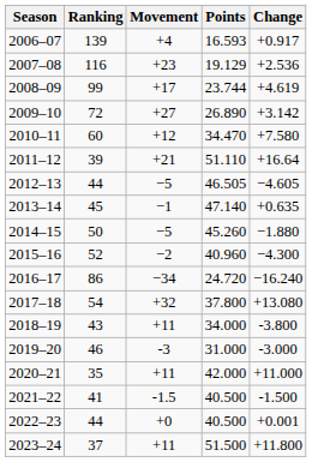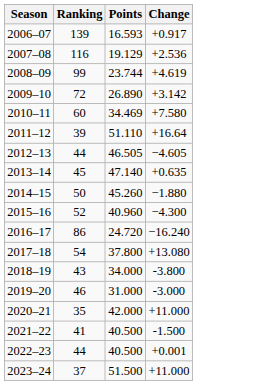- column: Movement | +4 | +23 | +17 | +27 | +12 | +21 | −5 | −1 | −5 | −2 | −34 | +32 | +11 | -3 | +11 | -1.5 | +0 | +11
2010–11 | Points: 34.470 -> 34.469
2023–24 | Change: +11.800 -> +11.000
